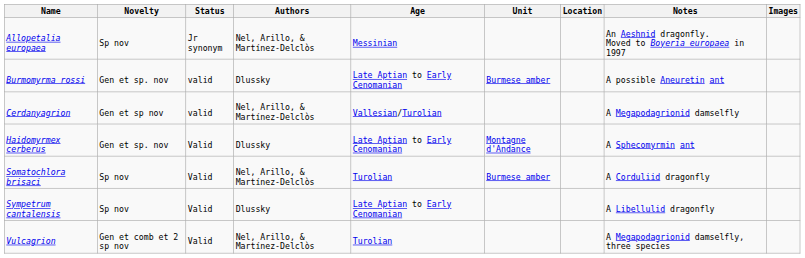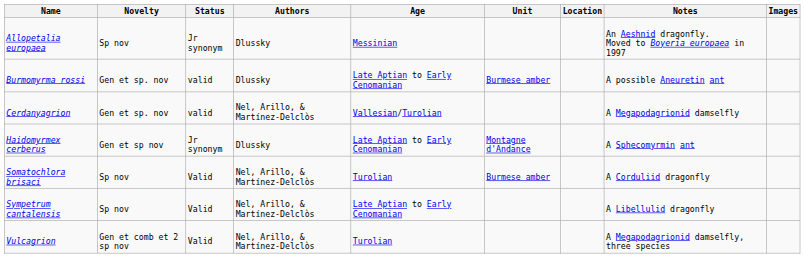Allopetalia europaea | Authors: Nel, Arillo, & Martínez-Delclòs -> Dlussky
Cerdanyagrion | Novelty: Gen et sp nov -> Gen et sp. nov
Haidomyrmex cerberus | Novelty: Gen et sp. nov -> Gen et sp nov
Haidomyrmex cerberus | Status: Valid -> Jr synonym
Sympetrum cantalensis | Authors: Dlussky -> Nel, Arillo, & Martínez-Delclòs
